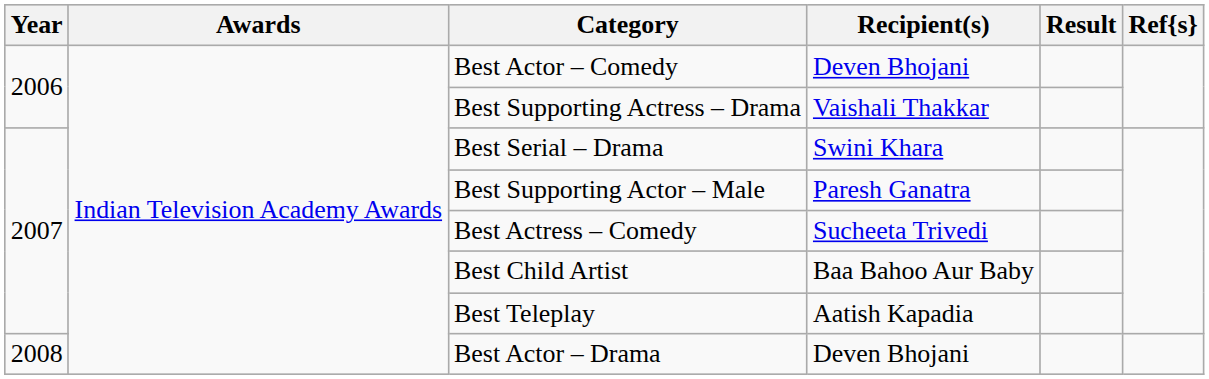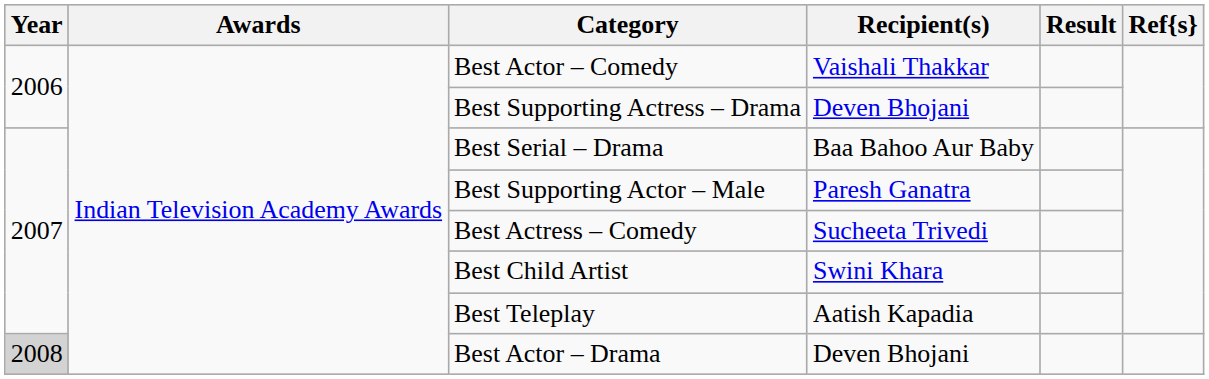Best Actor – Comedy | Recipient(s): Deven Bhojani -> Vaishali Thakkar
Best Supporting Actress – Drama | Recipient(s): Vaishali Thakkar -> Deven Bhojani
Best Serial – Drama | Recipient(s): Swini Khara -> Baa Bahoo Aur Baby
Best Child Artist | Recipient(s): Baa Bahoo Aur Baby -> Swini Khara
Best Actor – Drama | Year: no background -> lightgrey background
